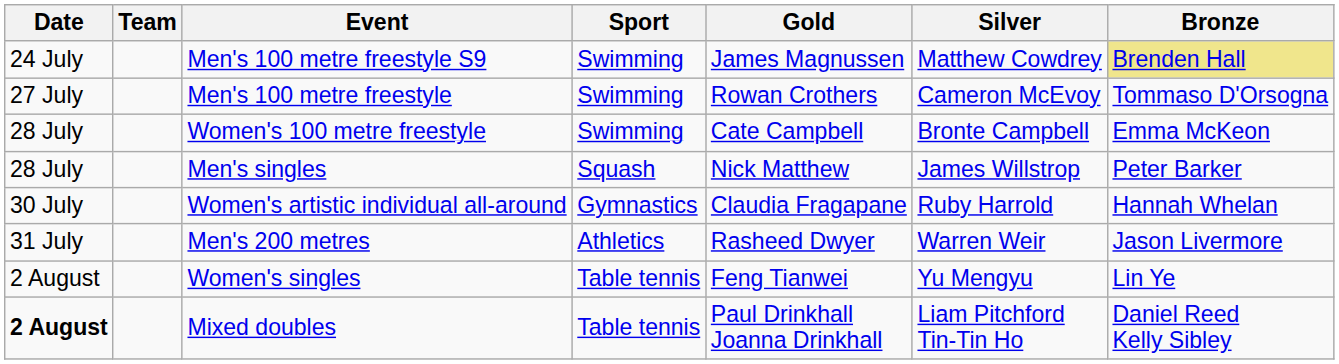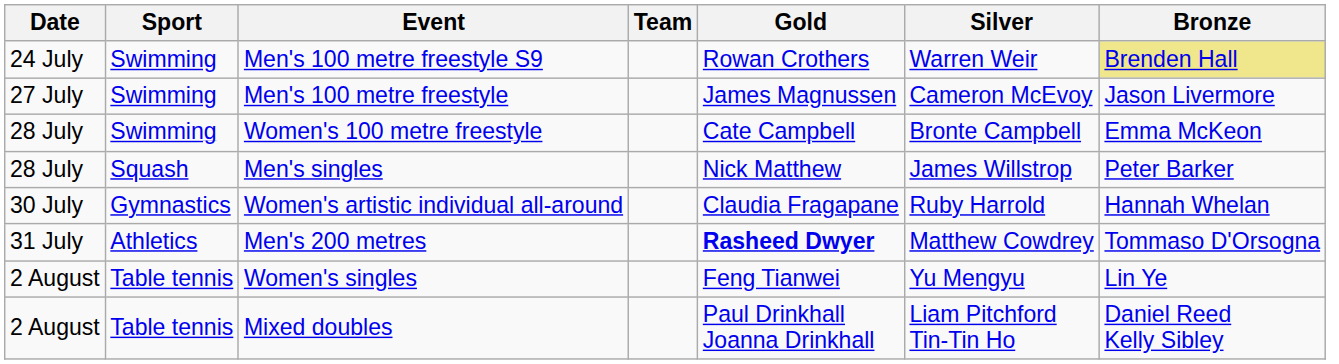columns swapped: Sport <-> Team
Men's 100 metre freestyle S9 | Gold: James Magnussen -> Rowan Crothers
Men's 100 metre freestyle S9 | Silver: Matthew Cowdrey -> Warren Weir
Men's 100 metre freestyle | Gold: Rowan Crothers -> James Magnussen
Men's 100 metre freestyle | Bronze: Tommaso D'Orsogna -> Jason Livermore
Men's 200 metres | Gold: normal -> bold
Men's 200 metres | Silver: Warren Weir -> Matthew Cowdrey
Men's 200 metres | Bronze: Jason Livermore -> Tommaso D'Orsogna
Mixed doubles | Date: bold -> normal
